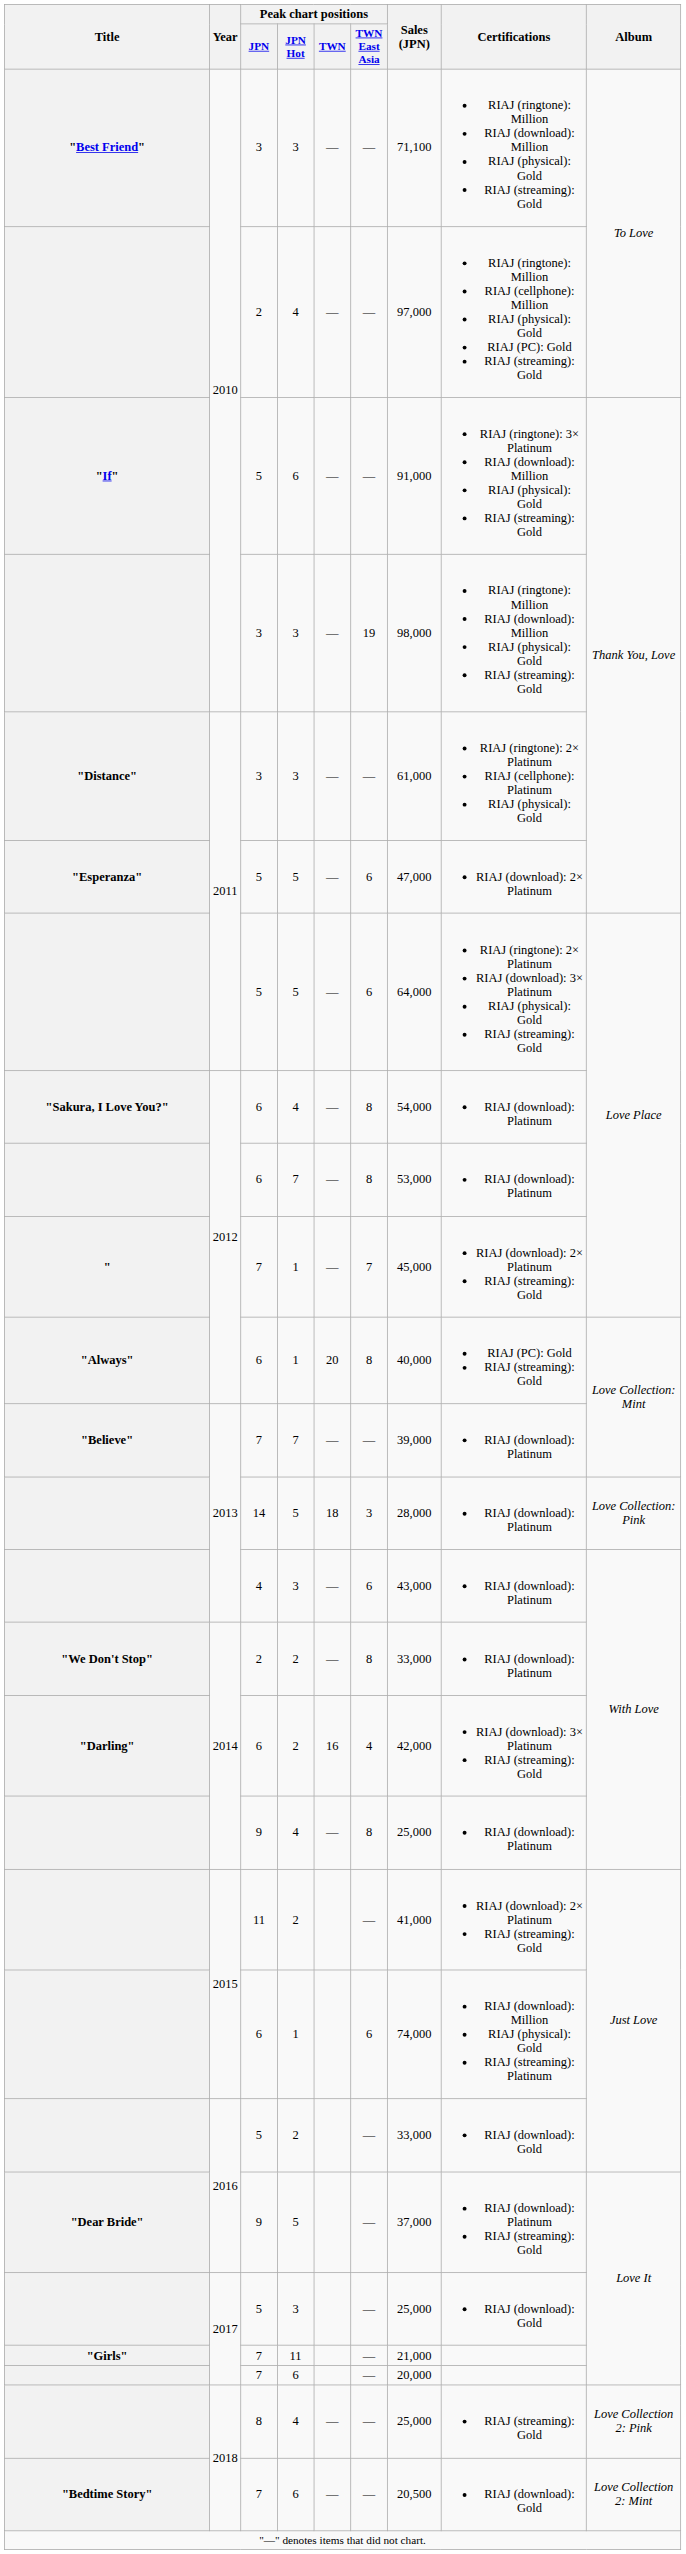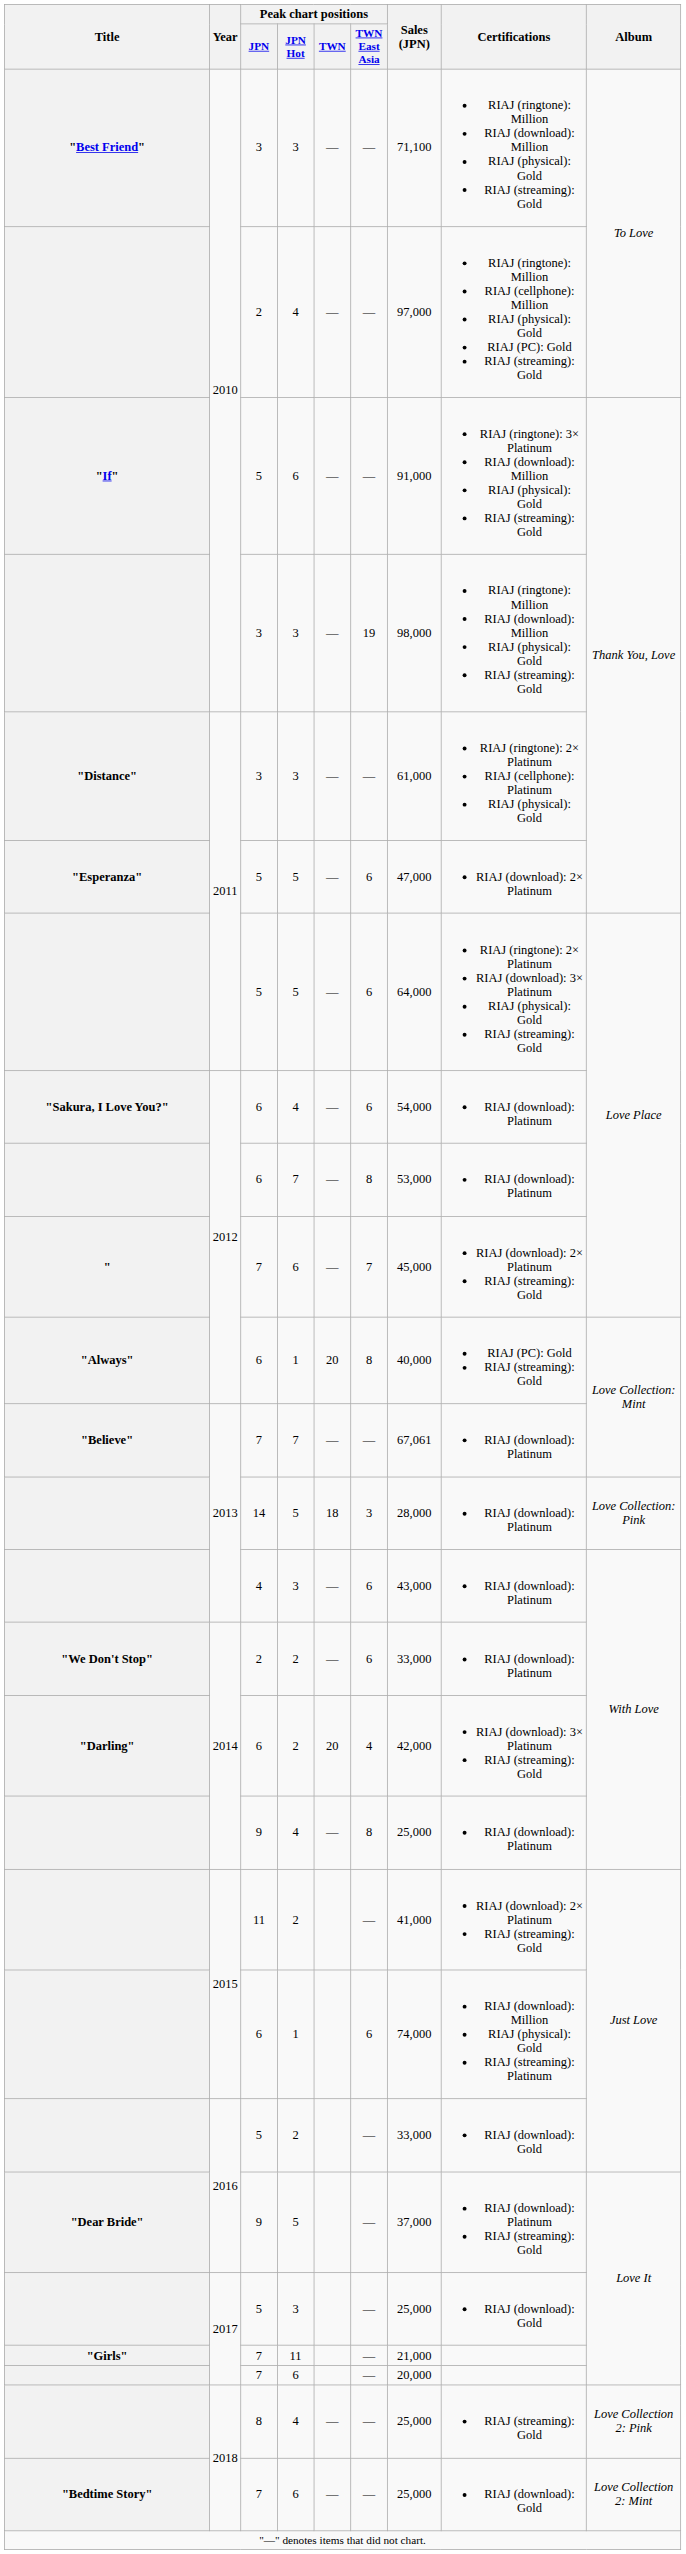"Sakura, I Love You?" | Peak chart positions / TWN East Asia: 8 -> 6
" | Peak chart positions / JPN Hot: 1 -> 6
"Believe" | Sales (JPN): 39,000 -> 67,061
"We Don't Stop" | Peak chart positions / TWN East Asia: 8 -> 6
"Darling" | Peak chart positions / TWN: 16 -> 20
"Bedtime Story" | Sales (JPN): 20,500 -> 25,000
